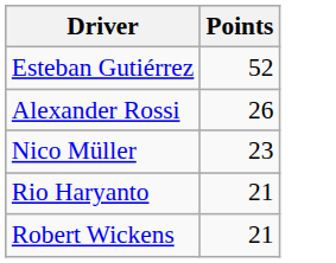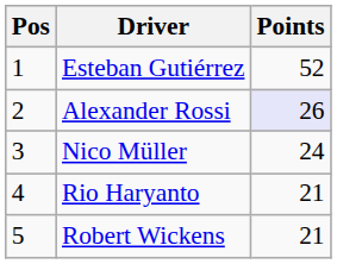+ column: Pos | 1 | 2 | 3 | 4 | 5
Alexander Rossi | Points: no background -> lavender background
Nico Müller | Points: 23 -> 24
